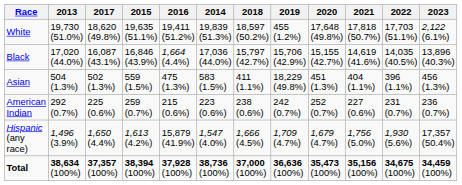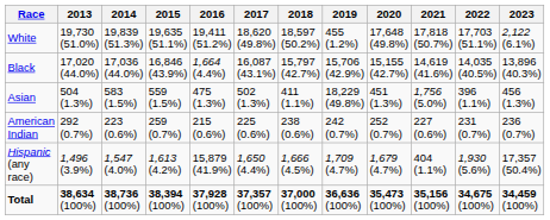columns swapped: 2014 <-> 2017
Asian | 2021: 404 (1.1%) -> 1,756 (5.0%)
Hispanic (any race) | 2021: 1,756 (5.0%) -> 404 (1.1%)
